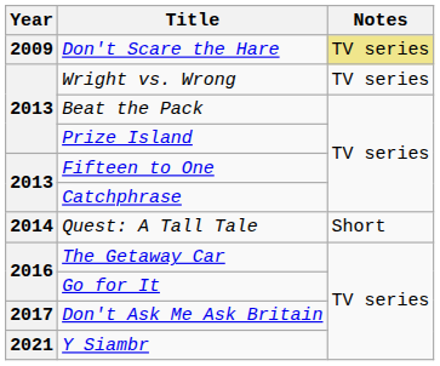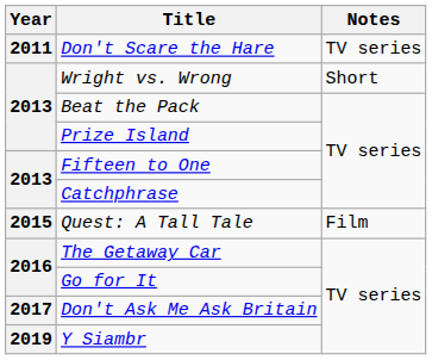Don't Scare the Hare | Year: 2009 -> 2011
Don't Scare the Hare | Notes: khaki background -> no background
Wright vs. Wrong | Notes: TV series -> Short
Quest: A Tall Tale | Year: 2014 -> 2015
Quest: A Tall Tale | Notes: Short -> Film
Y Siambr | Year: 2021 -> 2019
